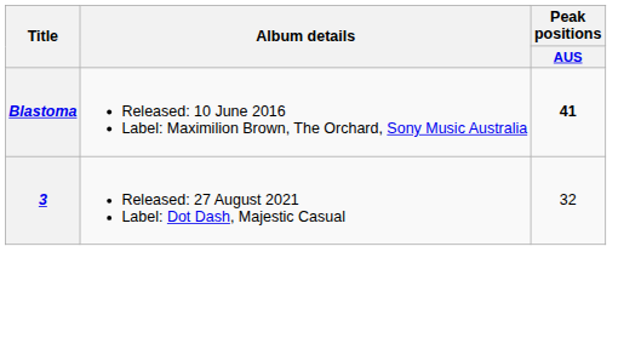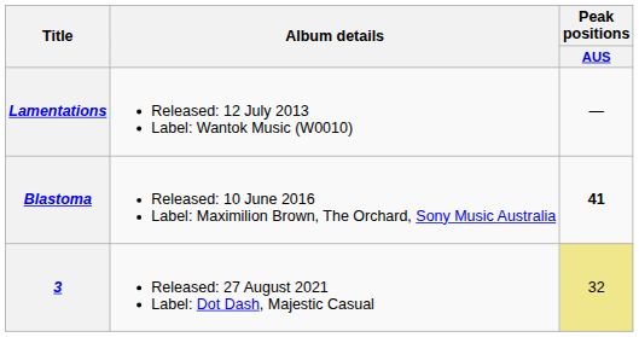+ row: Lamentations | Released: 12 July 2013 Label: Wantok Music (W0010) | —
3 | Peak positions / AUS: no background -> khaki background
